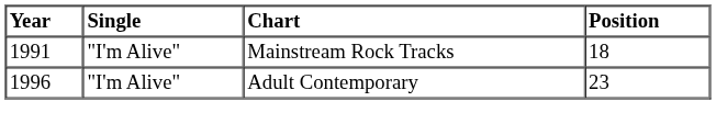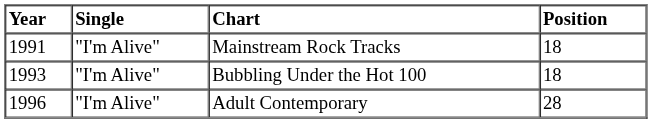+ row: 1993 | "I'm Alive" | Bubbling Under the Hot 100 | 18
Adult Contemporary | Position: 23 -> 28
